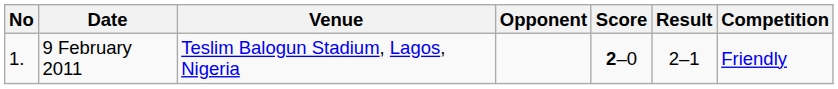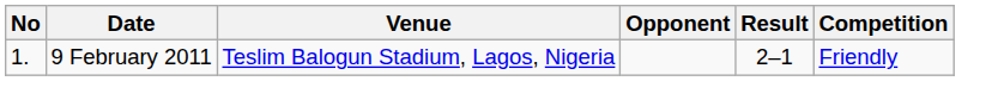- column: Score | 2–0
